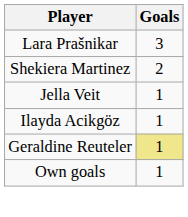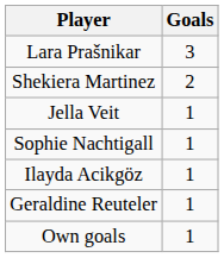+ row: Sophie Nachtigall | 1
Geraldine Reuteler | Goals: khaki background -> no background
